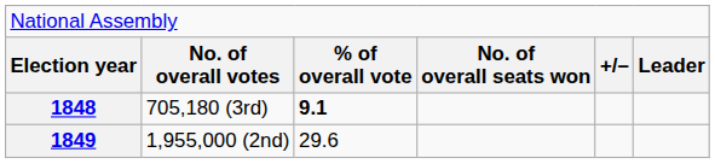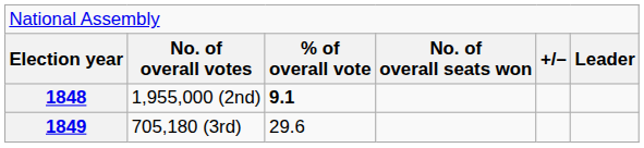1848 | column 2: 705,180 (3rd) -> 1,955,000 (2nd)
1849 | column 2: 1,955,000 (2nd) -> 705,180 (3rd)
